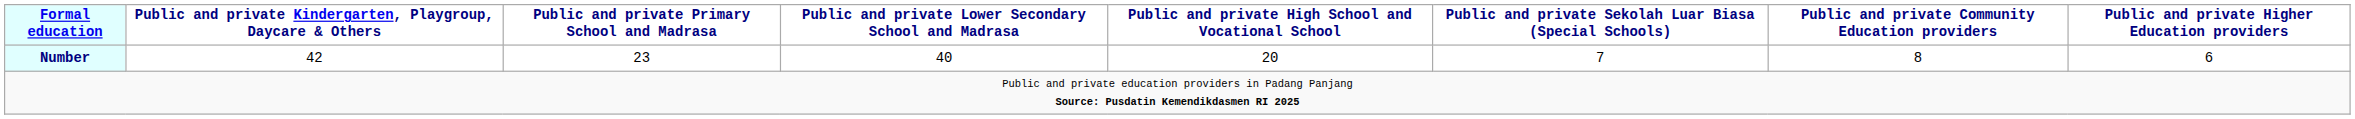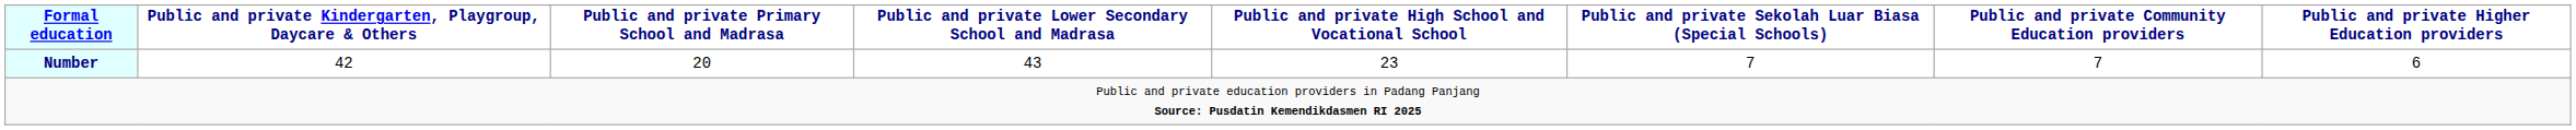Number | Public and private Primary School and Madrasa: 23 -> 20
Number | Public and private Lower Secondary School and Madrasa: 40 -> 43
Number | Public and private High School and Vocational School: 20 -> 23
Number | Public and private Community Education providers: 8 -> 7
